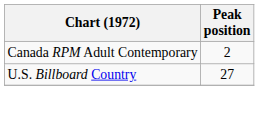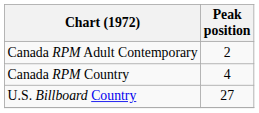+ row: Canada RPM Country | 4
